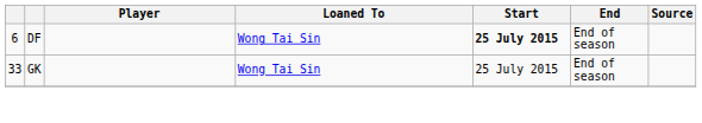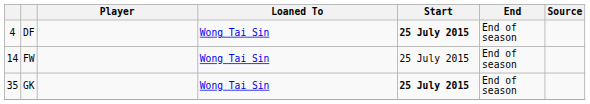DF | column 1: 6 -> 4
+ row: 14 | FW | Wong Tai Sin | 25 July 2015 | End of season
GK | column 1: 33 -> 35
GK | Start: normal -> bold
